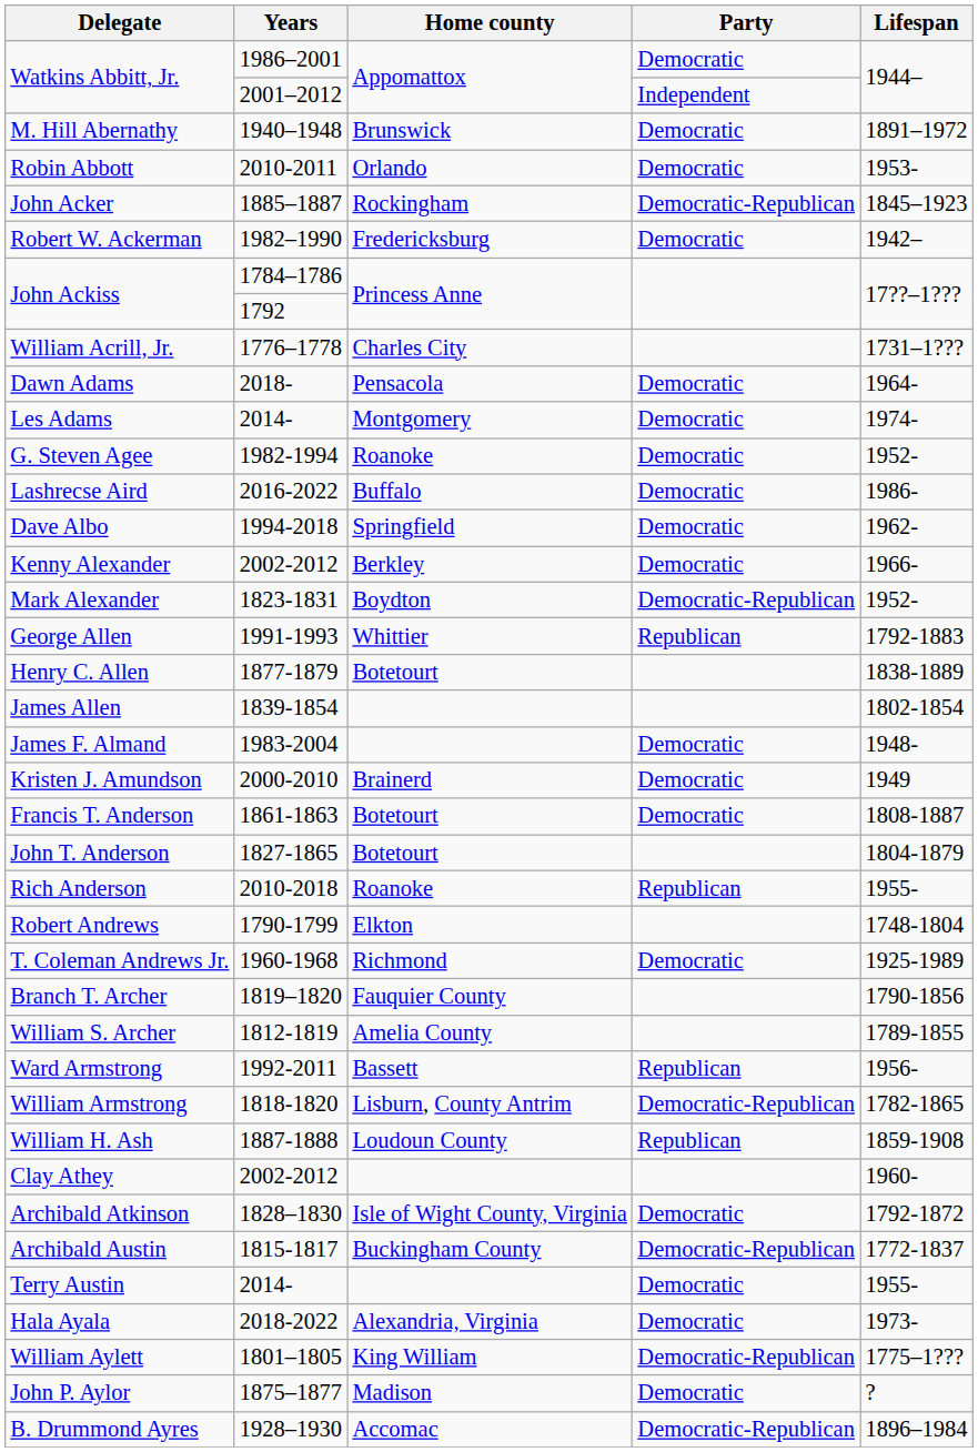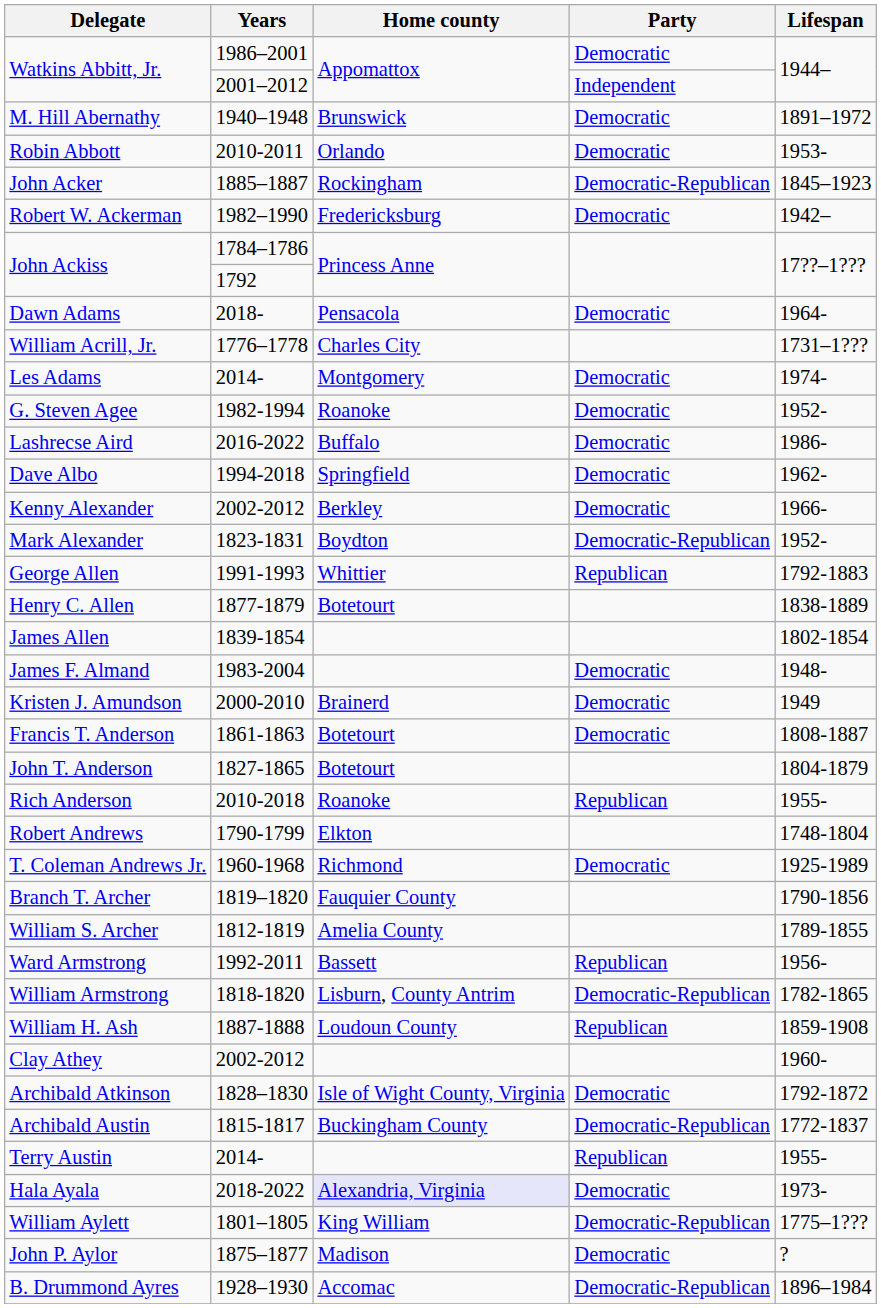rows swapped: William Acrill, Jr. <-> Dawn Adams
Terry Austin | Party: Democratic -> Republican
Hala Ayala | Home county: no background -> lavender background
